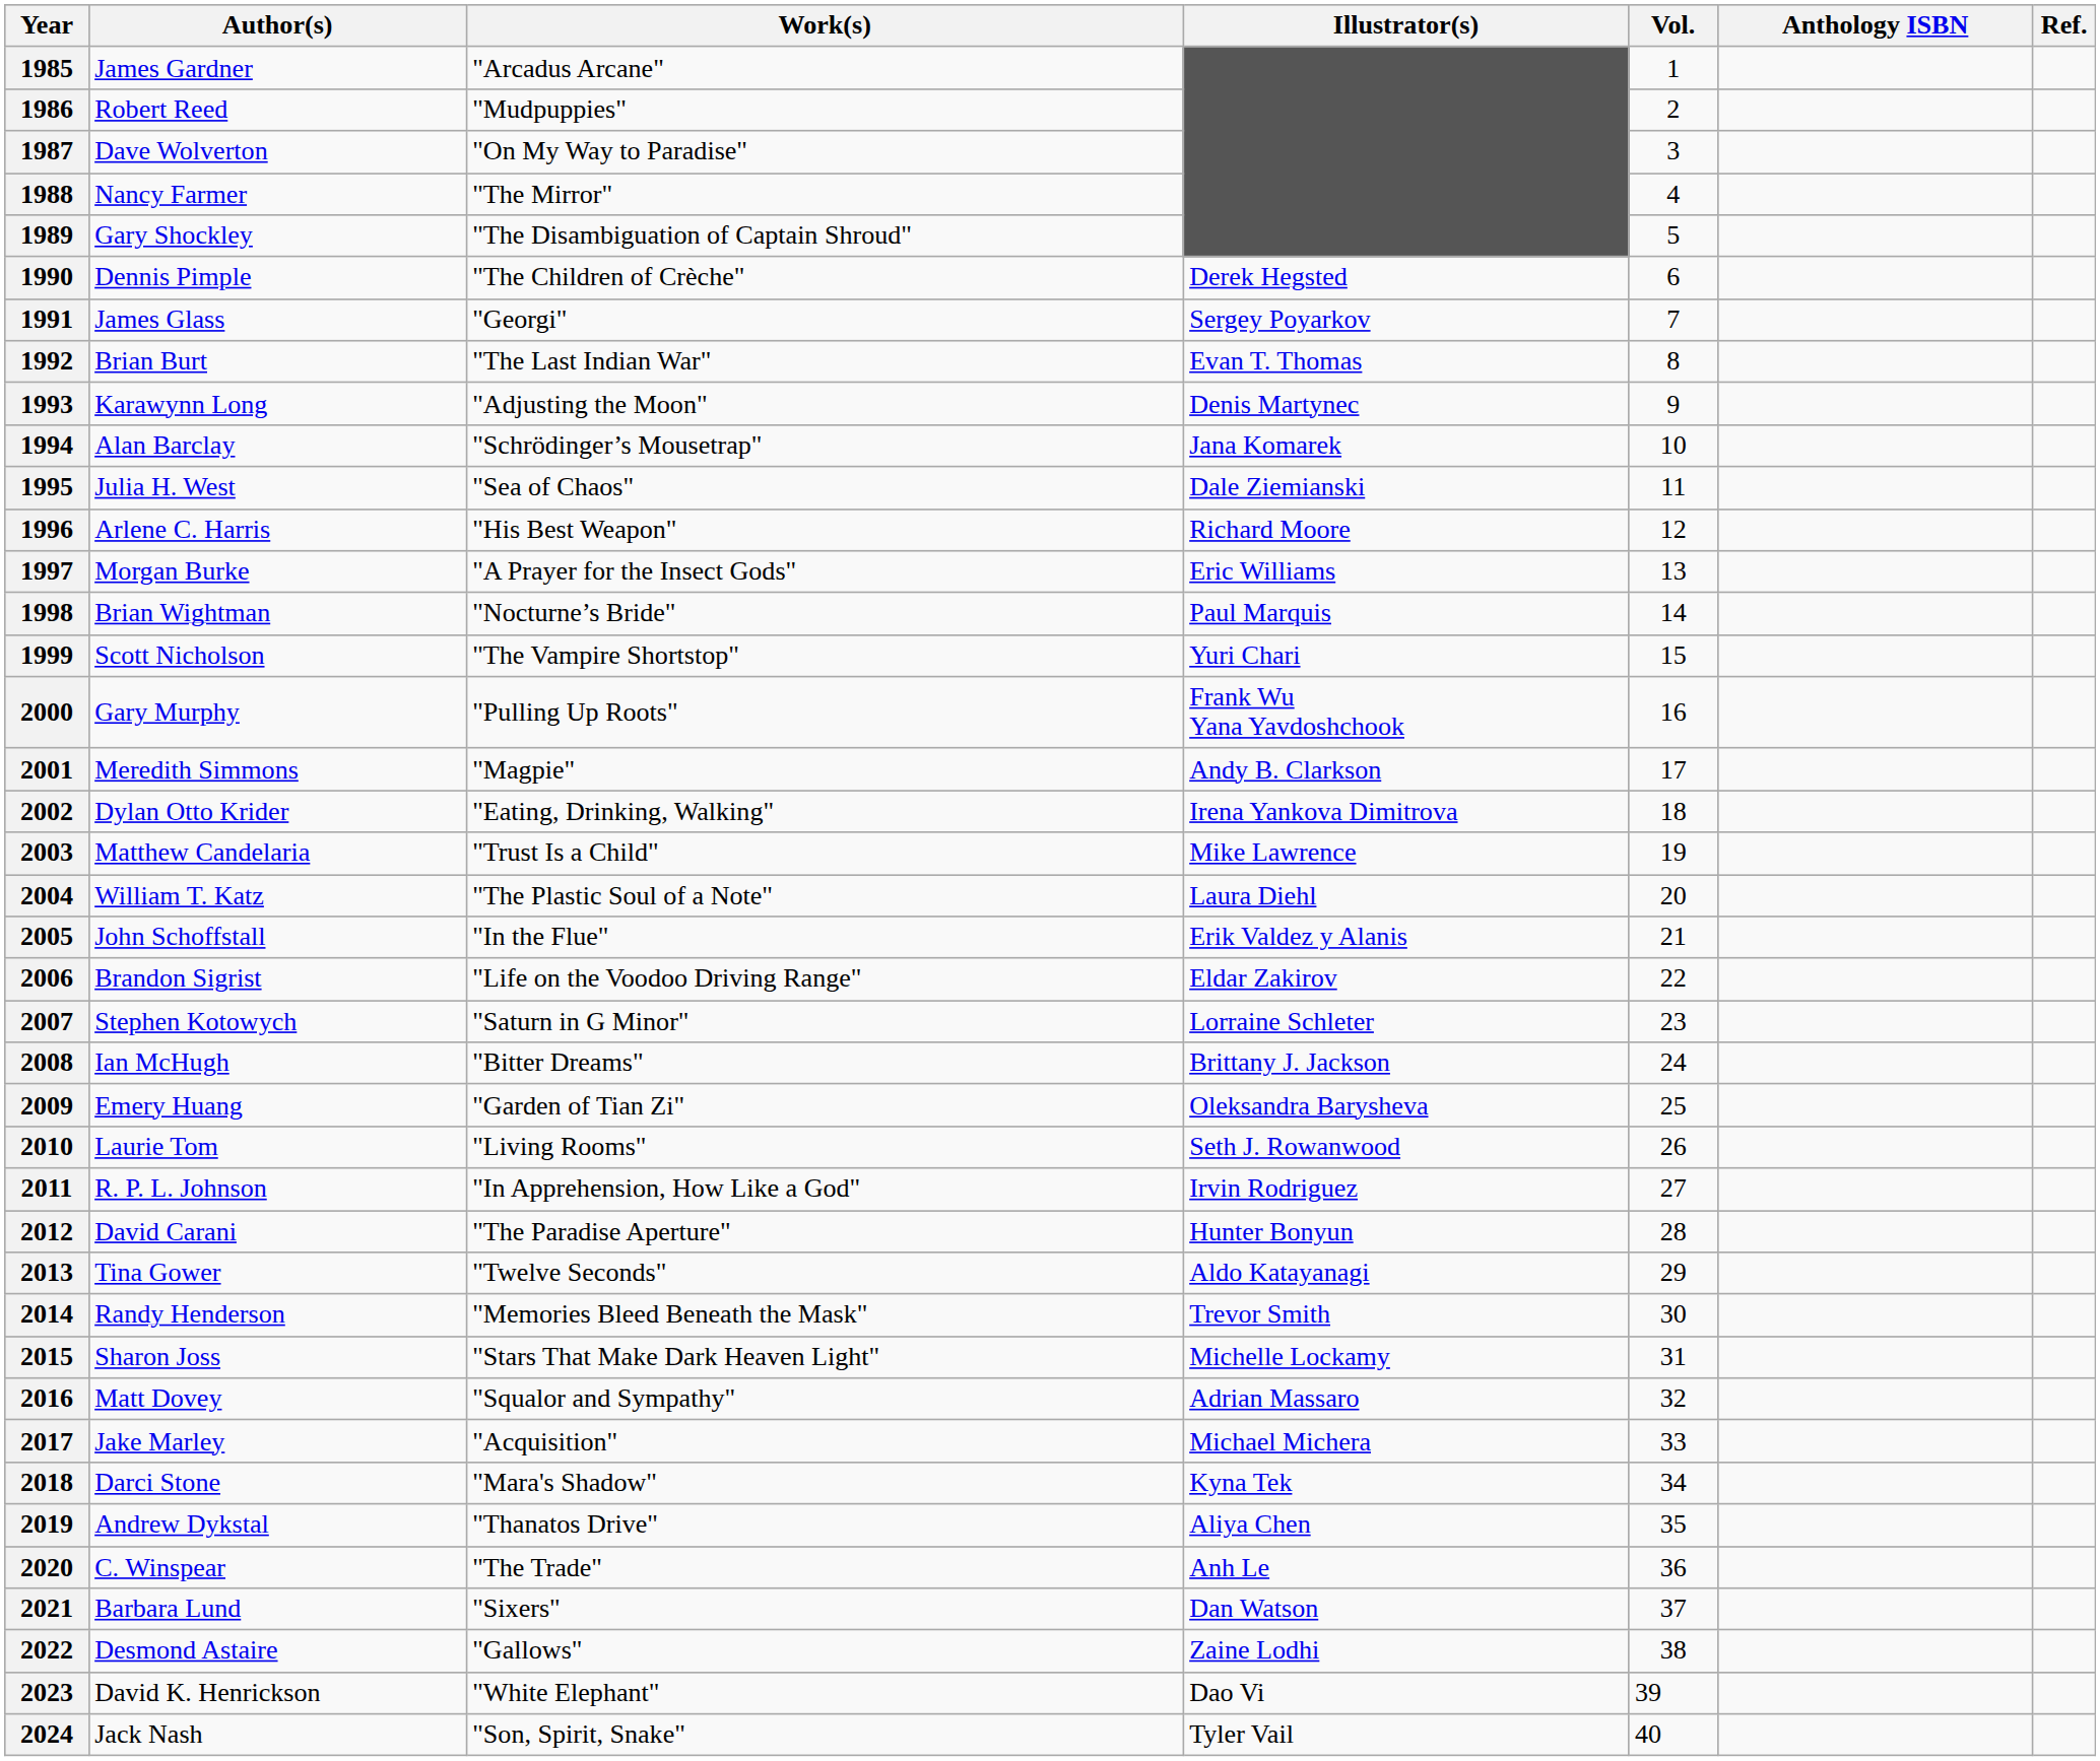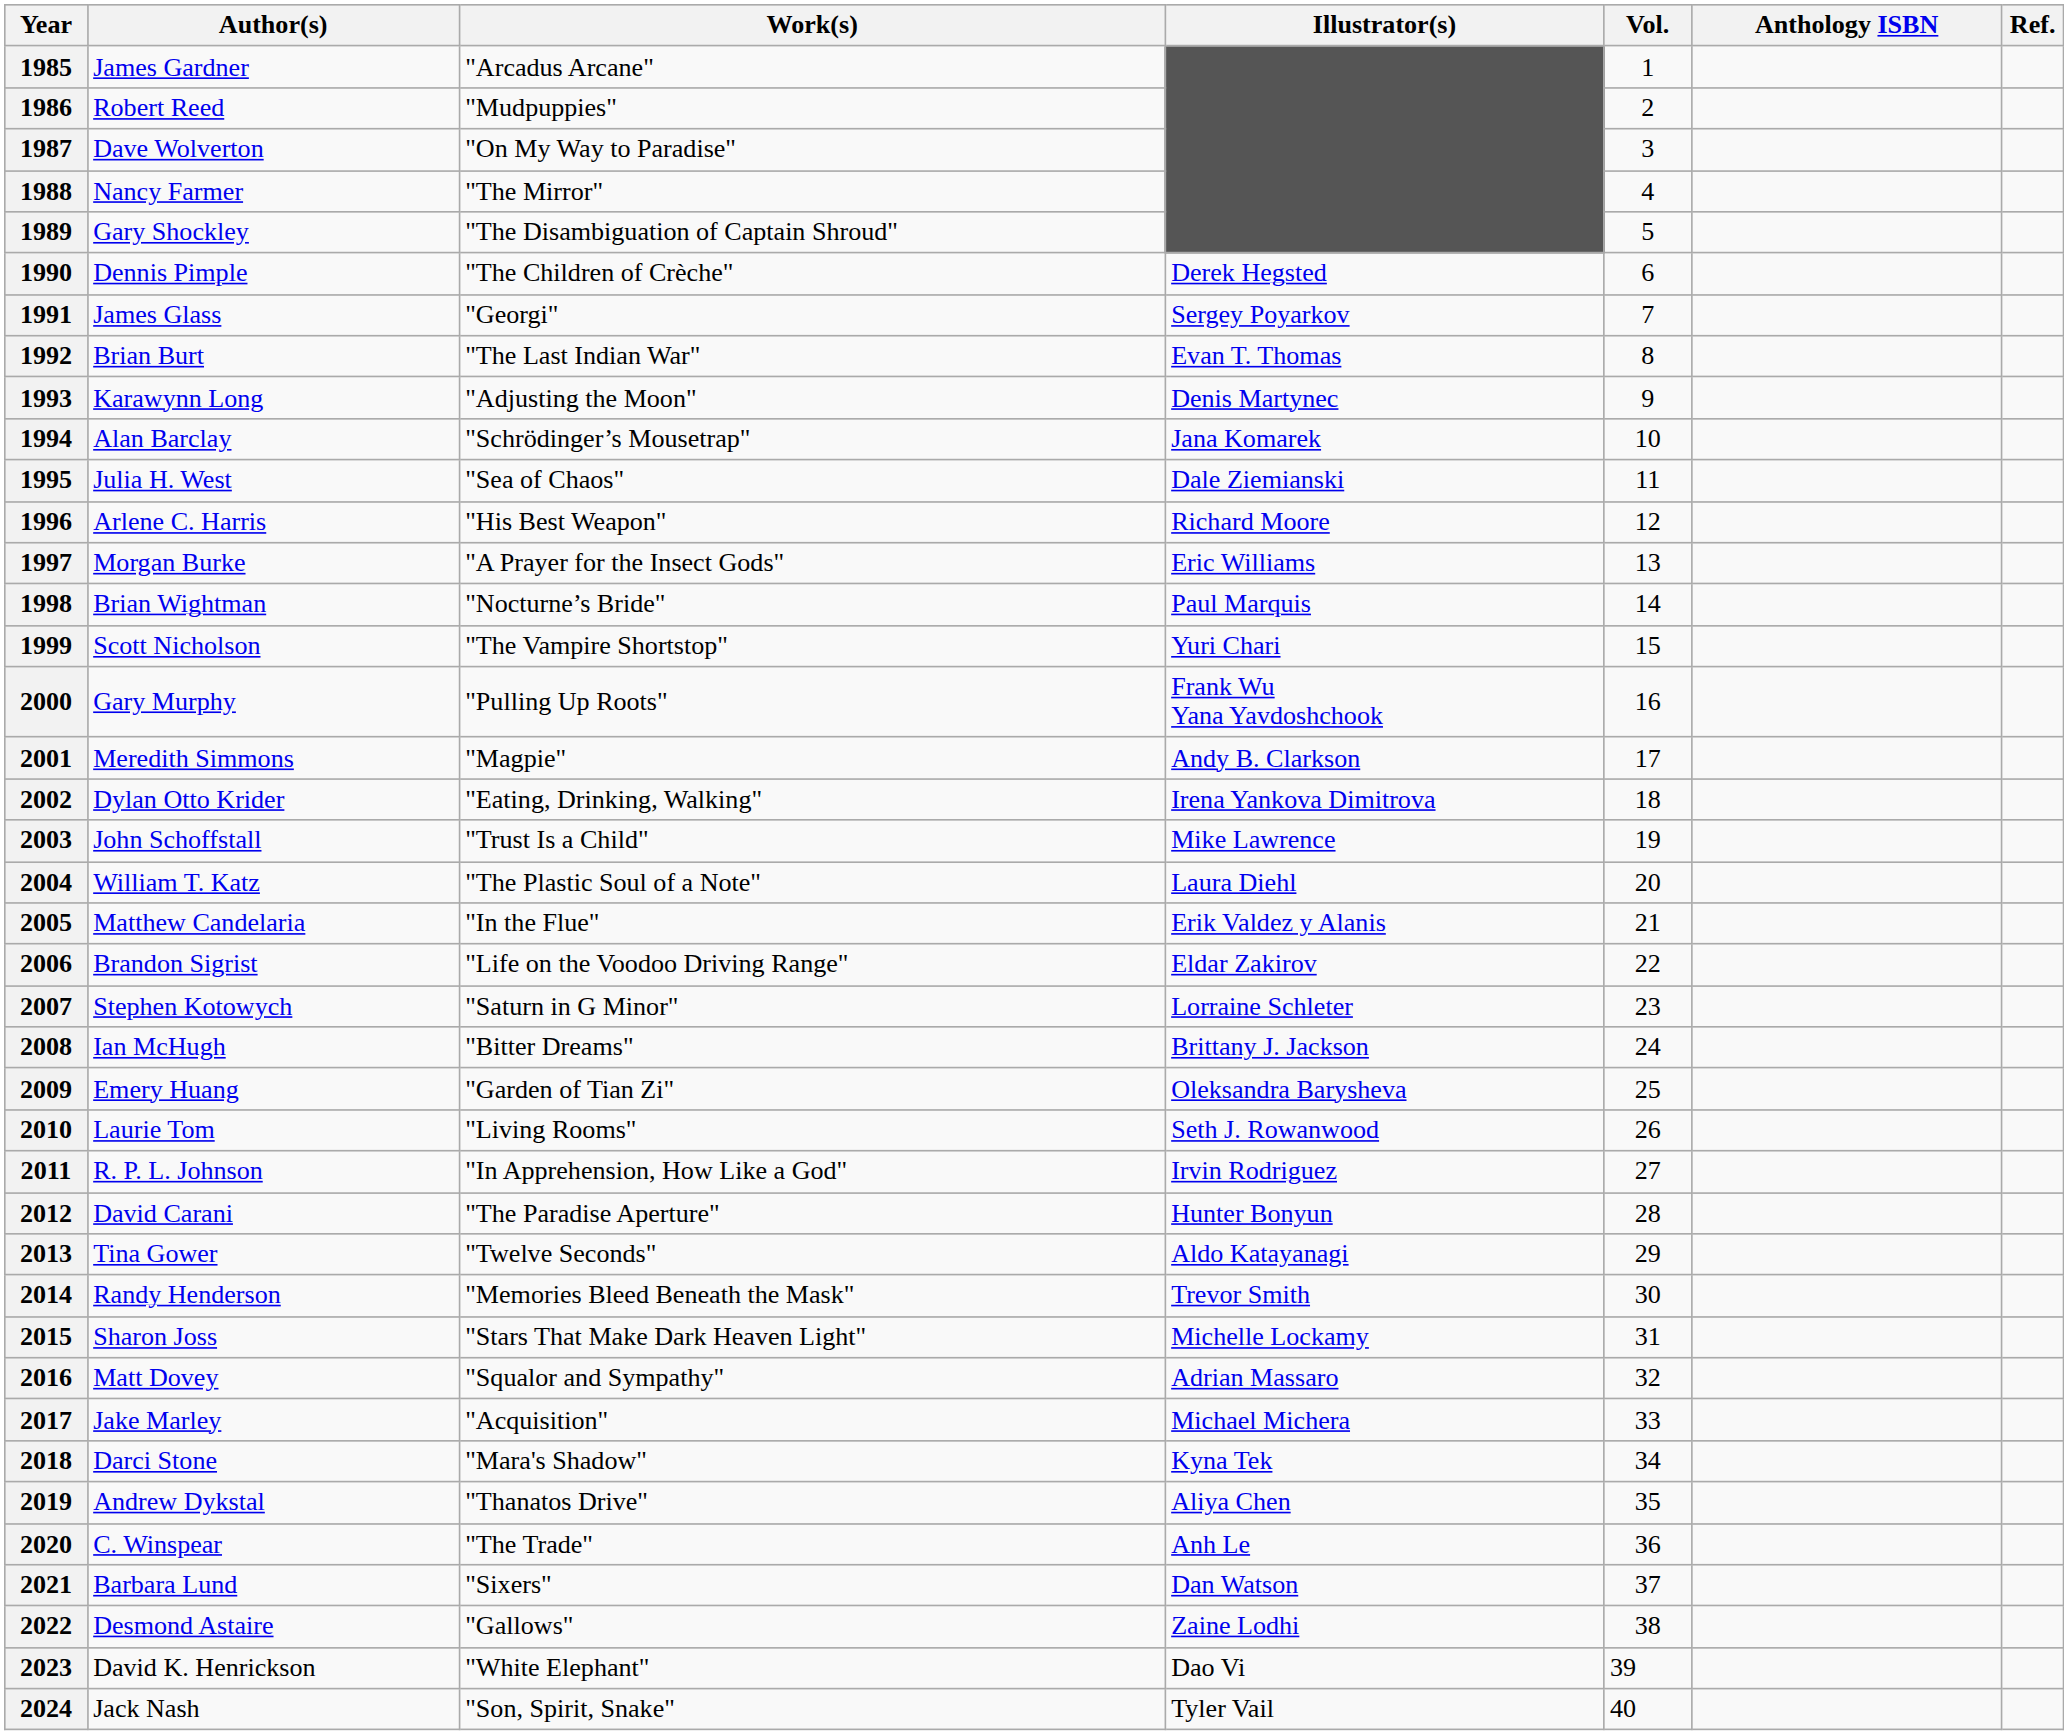2003 | Author(s): Matthew Candelaria -> John Schoffstall
2005 | Author(s): John Schoffstall -> Matthew Candelaria
